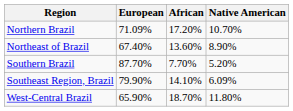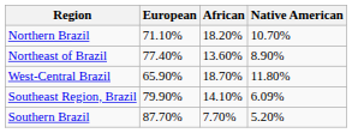Northern Brazil | European: 71.09% -> 71.10%
Northern Brazil | African: 17.20% -> 18.20%
Northeast of Brazil | European: 67.40% -> 77.40%
rows swapped: West-Central Brazil <-> Southern Brazil
